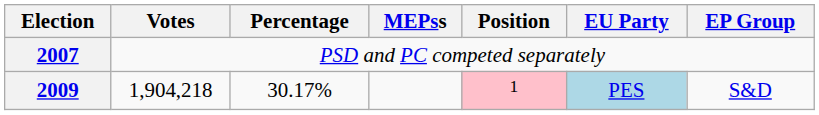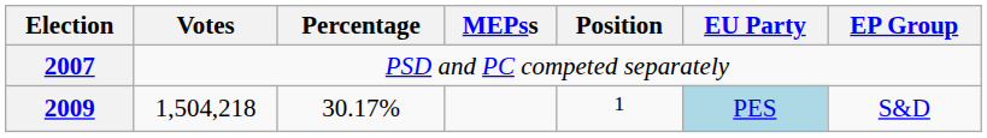2009 | Votes: 1,904,218 -> 1,504,218
2009 | Position: pink background -> no background
